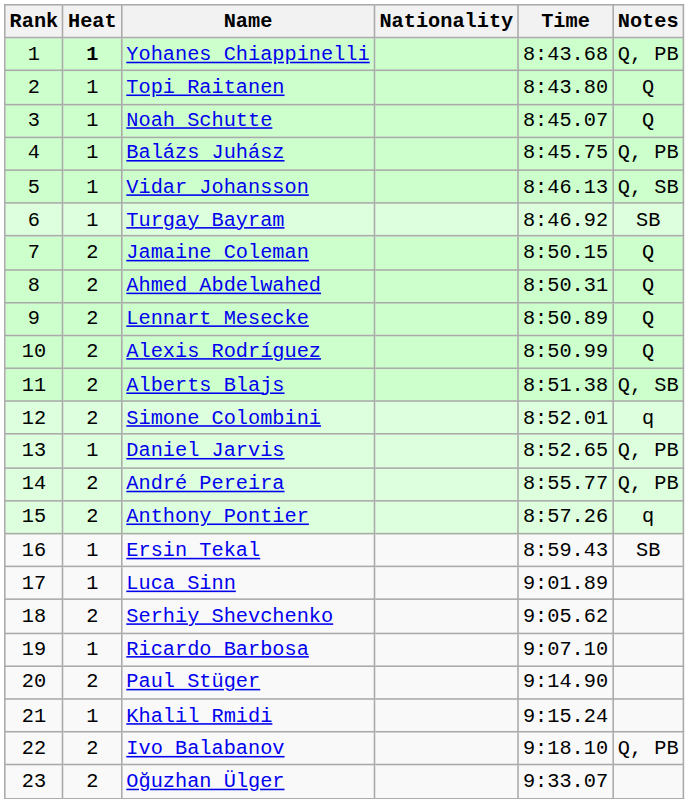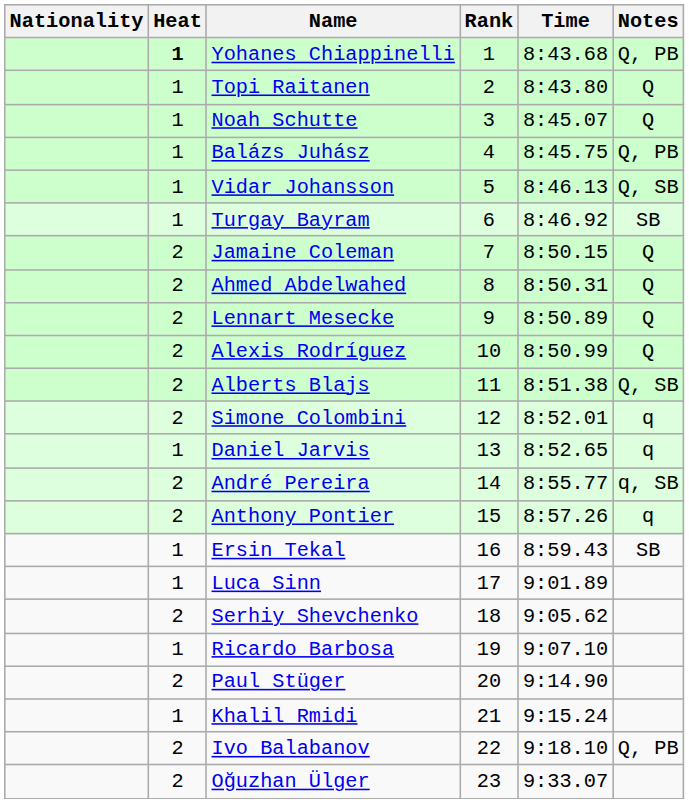columns swapped: Rank <-> Nationality
Daniel Jarvis | Notes: Q, PB -> q
André Pereira | Notes: Q, PB -> q, SB
